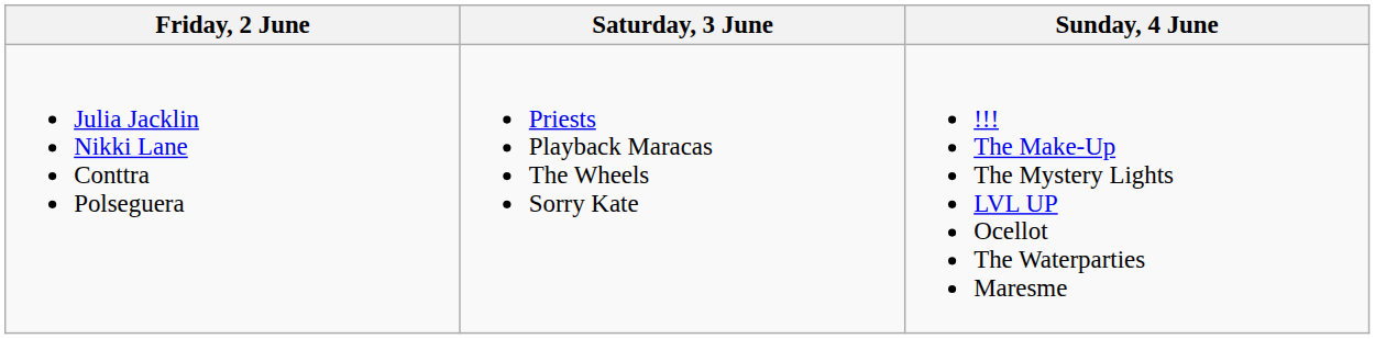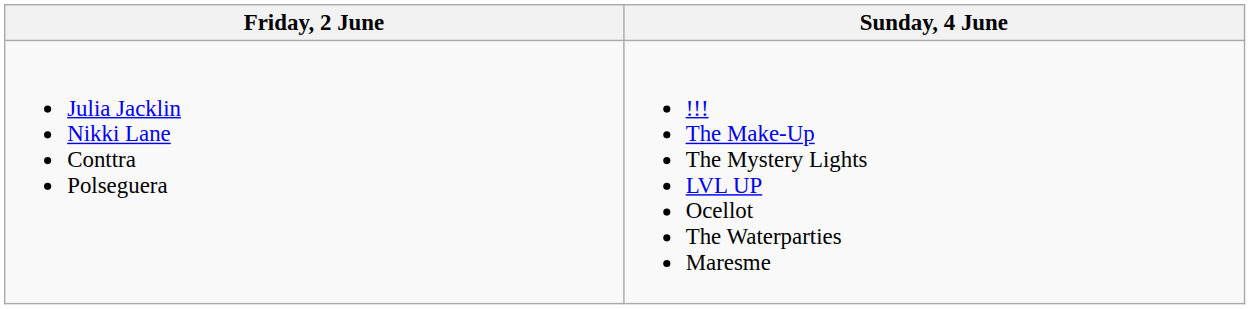- column: Saturday, 3 June | Priests Playback Maracas The Wheels Sorry Kate
